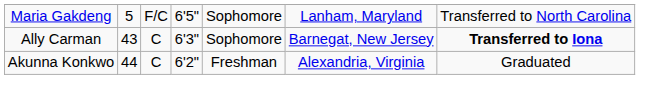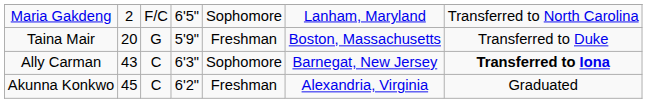Maria Gakdeng | column 2: 5 -> 2
+ row: Taina Mair | 20 | G | 5'9" | Freshman | Boston, Massachusetts | Transferred to Duke
Akunna Konkwo | column 2: 44 -> 45
